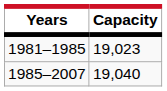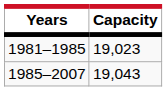1985–2007 | Capacity: 19,040 -> 19,043
